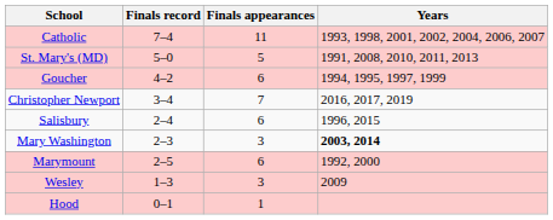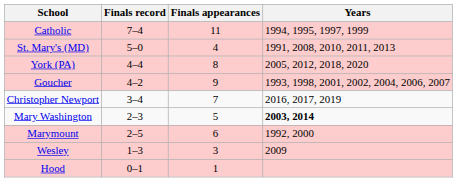Catholic | Years: 1993, 1998, 2001, 2002, 2004, 2006, 2007 -> 1994, 1995, 1997, 1999
St. Mary's (MD) | Finals appearances: 5 -> 4
+ row: York (PA) | 4–4 | 8 | 2005, 2012, 2018, 2020
Goucher | Finals appearances: 6 -> 9
Goucher | Years: 1994, 1995, 1997, 1999 -> 1993, 1998, 2001, 2002, 2004, 2006, 2007
- row: Salisbury | 2–4 | 6 | 1996, 2015
Mary Washington | Finals appearances: 3 -> 5
